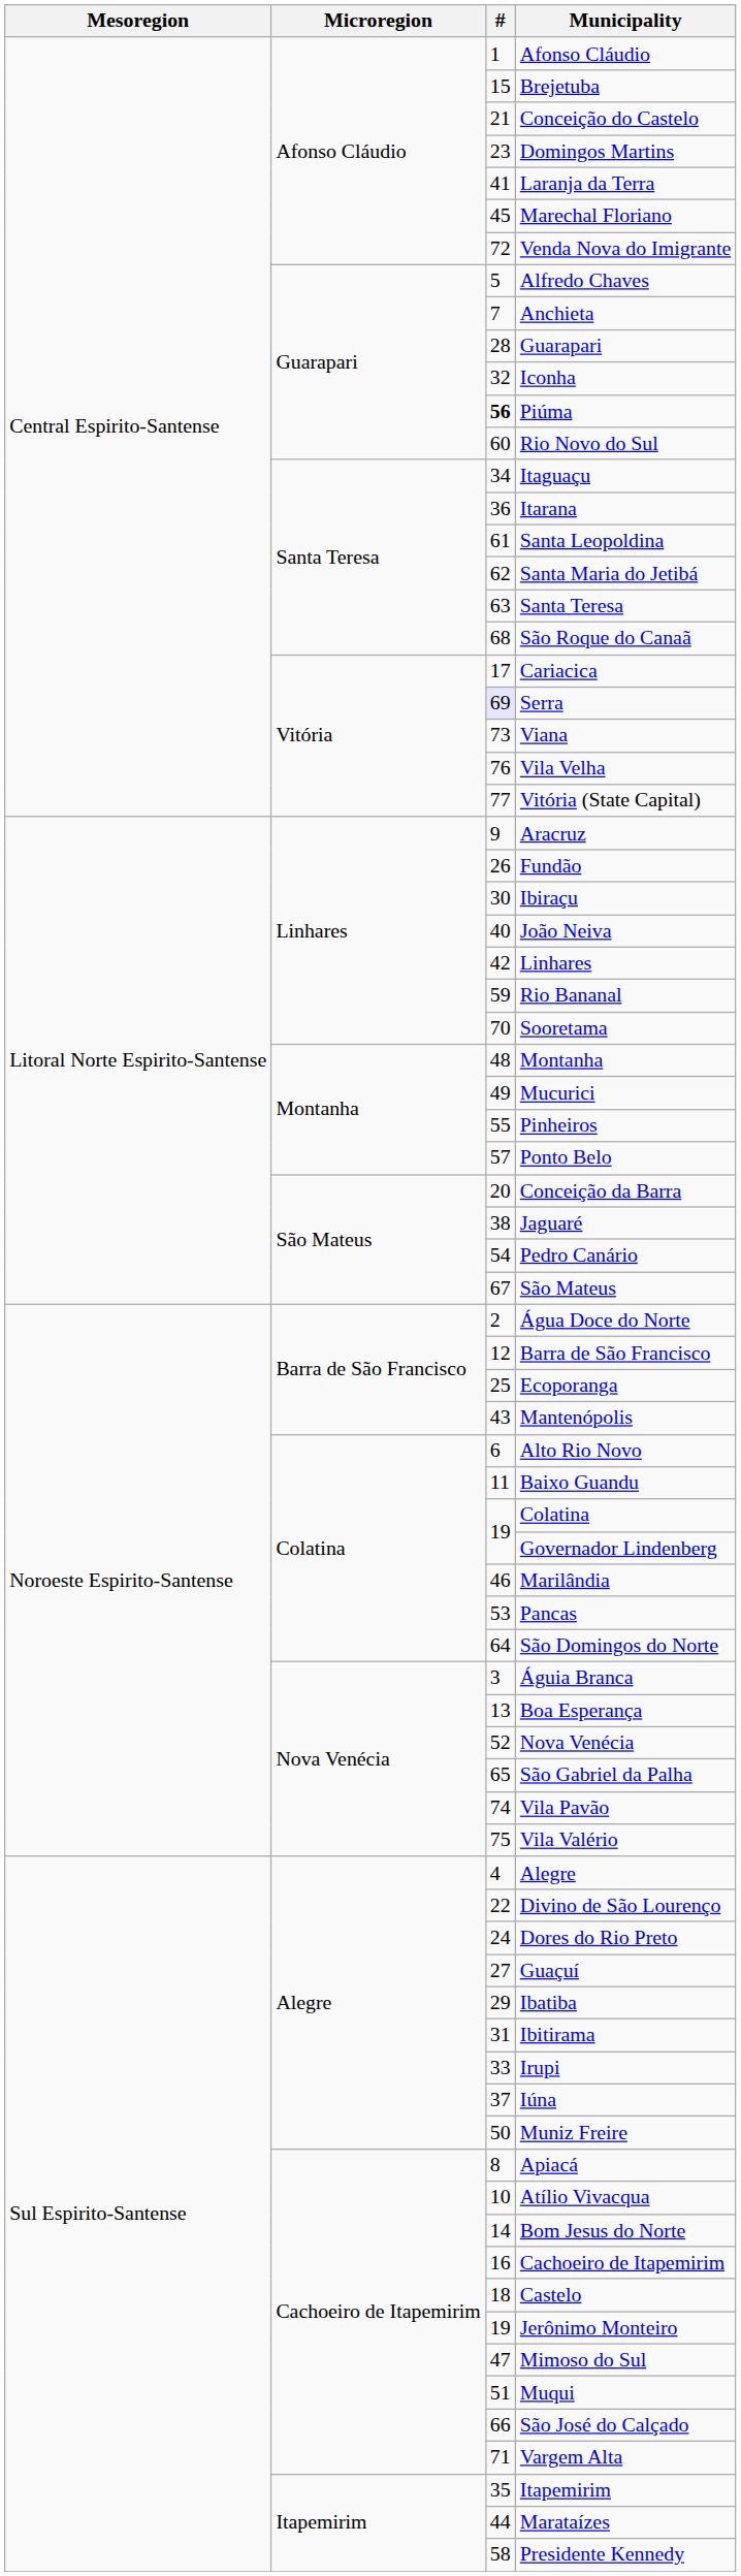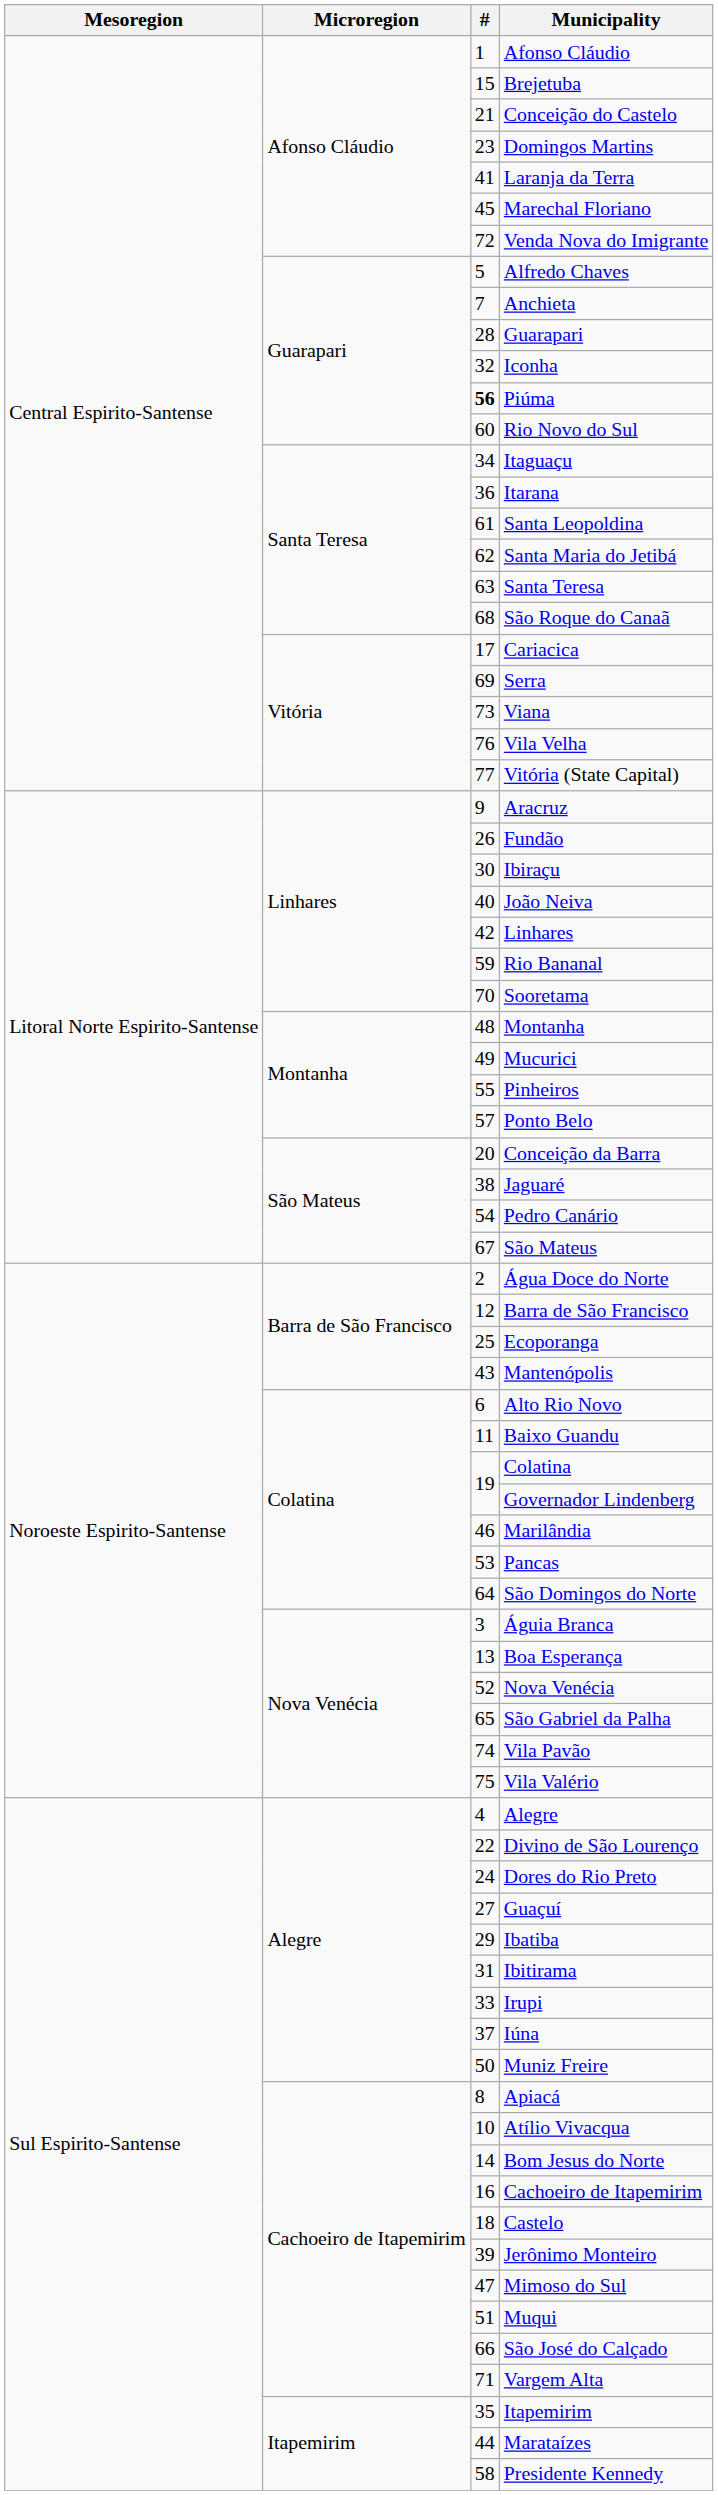Serra | #: lavender background -> no background
Jerônimo Monteiro | #: 19 -> 39
